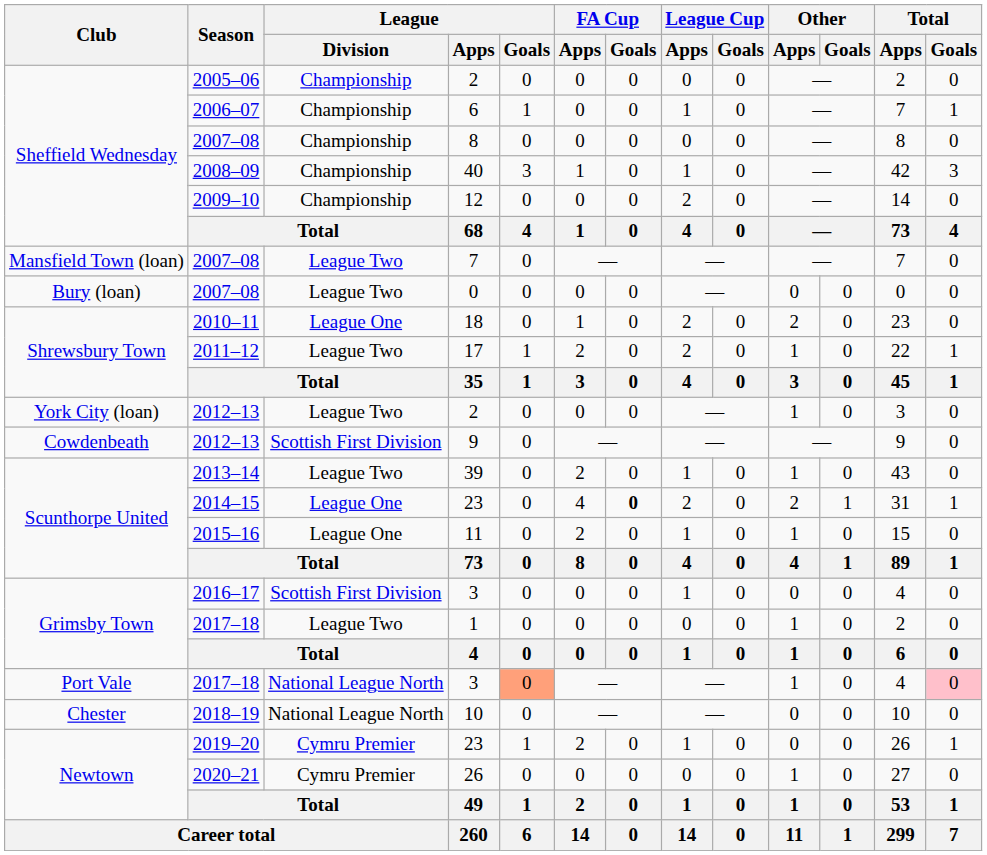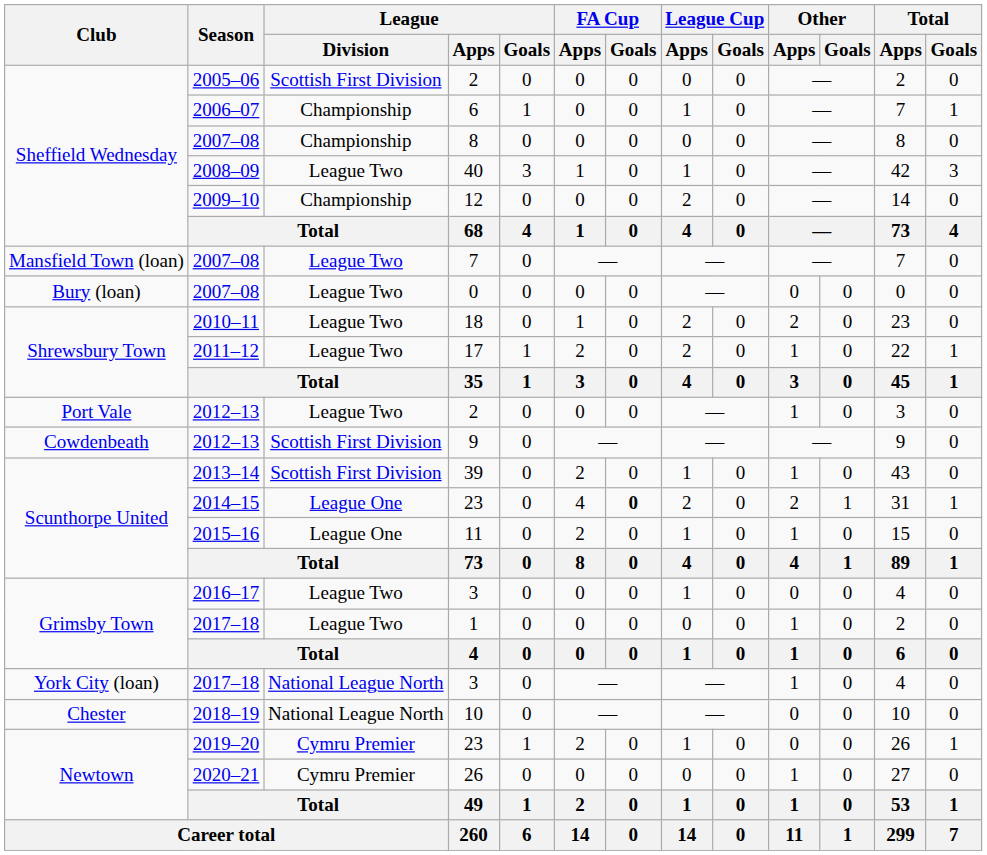2005–06 / 2 | League / Division: Championship -> Scottish First Division
40 | League / Division: Championship -> League Two
18 | League / Division: League One -> League Two
2012–13 / 2 | Club: York City (loan) -> Port Vale
39 | League / Division: League Two -> Scottish First Division
2016–17 / 3 | League / Division: Scottish First Division -> League Two
2017–18 / 3 | Club: Port Vale -> York City (loan)
2017–18 / 3 | League / Goals: lightsalmon background -> no background
2017–18 / 3 | Total / Goals: pink background -> no background
